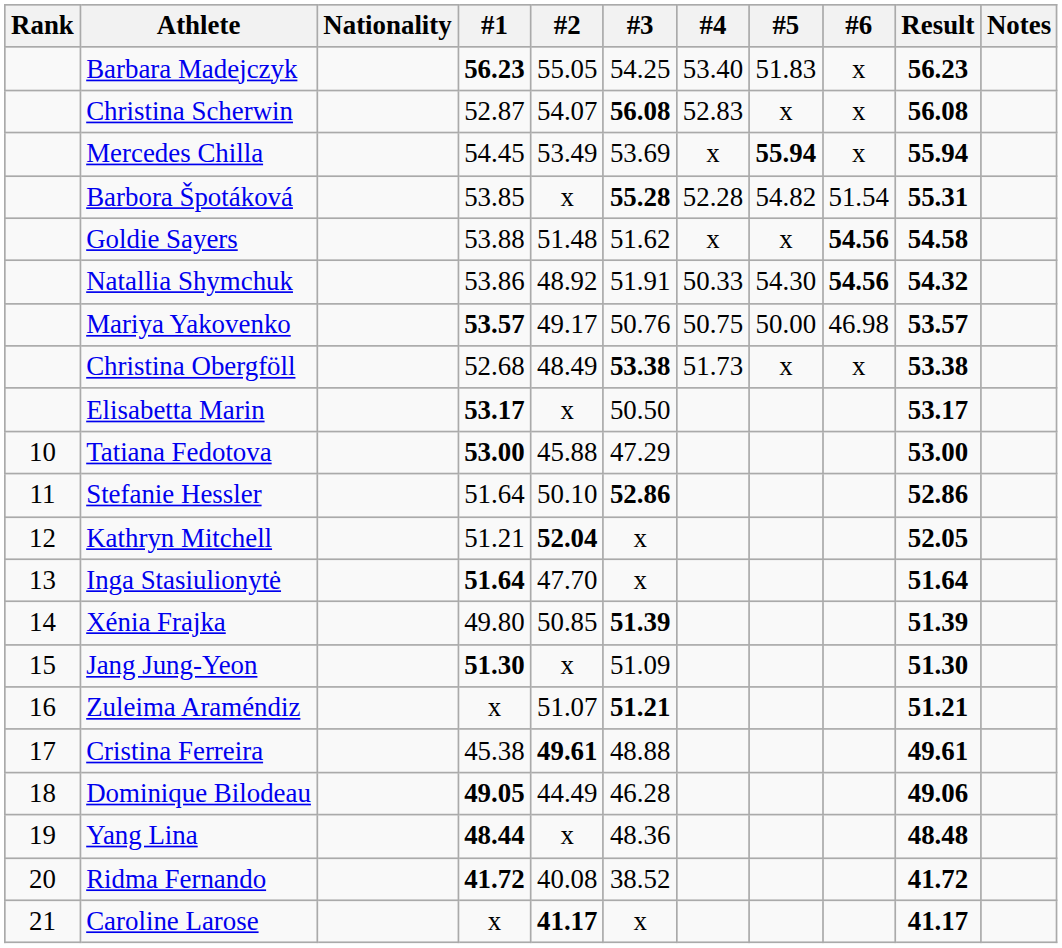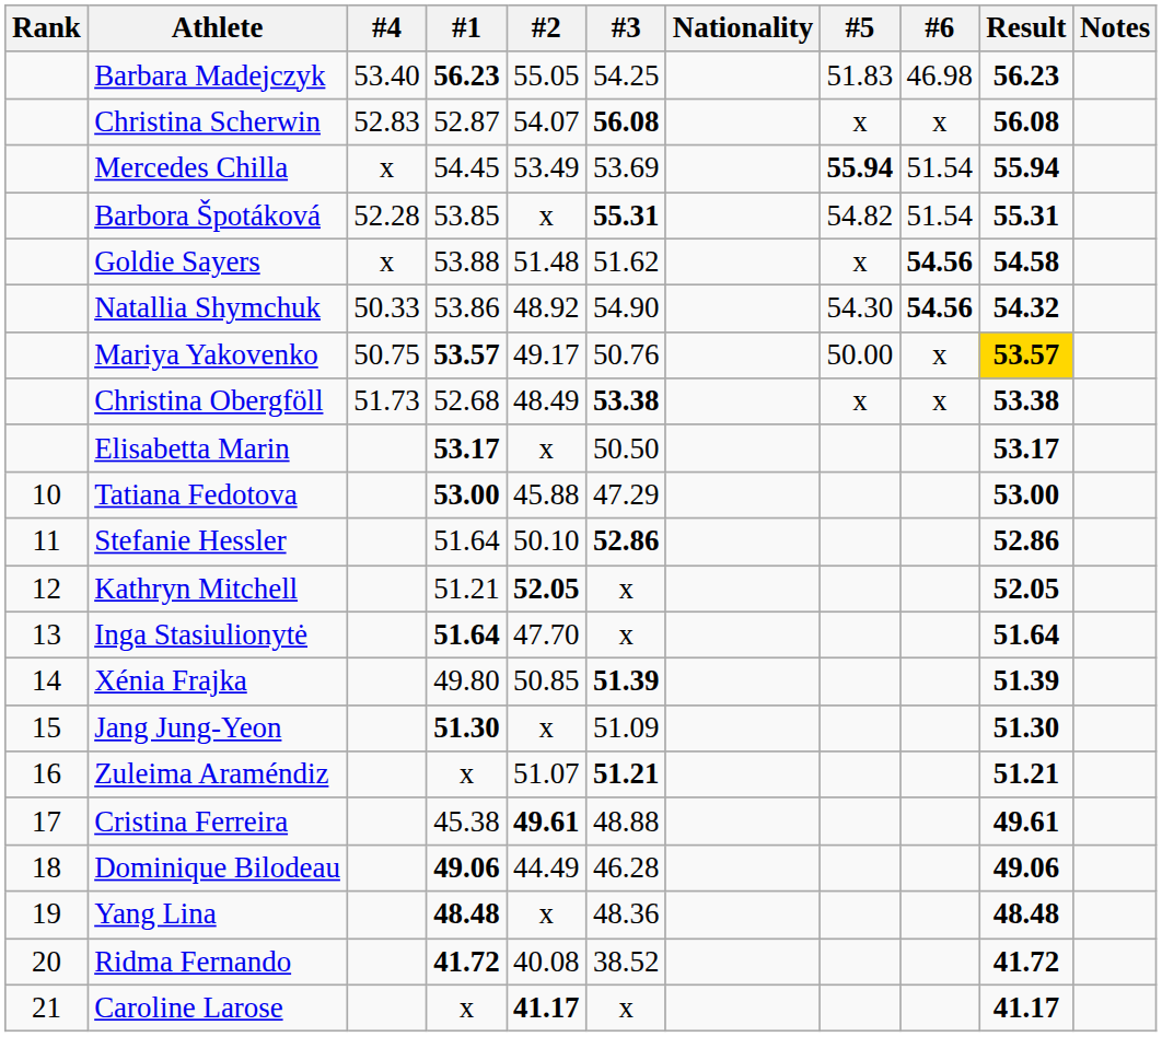columns swapped: Nationality <-> #4
Barbara Madejczyk | #6: x -> 46.98
Mercedes Chilla | #6: x -> 51.54
Barbora Špotáková | #3: 55.28 -> 55.31
Natallia Shymchuk | #3: 51.91 -> 54.90
Mariya Yakovenko | #6: 46.98 -> x
Mariya Yakovenko | Result: no background -> gold background
Kathryn Mitchell | #2: 52.04 -> 52.05
Dominique Bilodeau | #1: 49.05 -> 49.06
Yang Lina | #1: 48.44 -> 48.48
